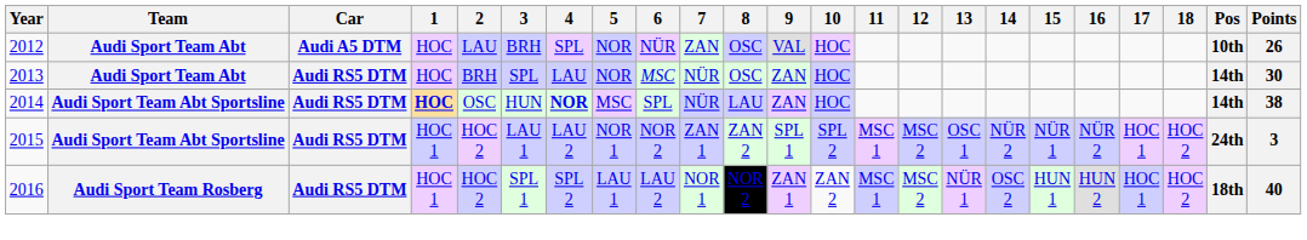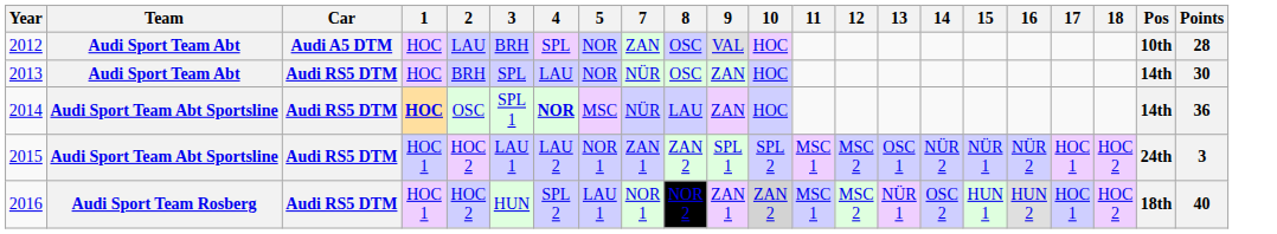- column: 6 | NÜR | MSC | SPL | NOR 2 | LAU 2
2012 | Points: 26 -> 28
2014 | 3: HUN -> SPL 1
2014 | Points: 38 -> 36
2016 | 3: SPL 1 -> HUN
2016 | 10: no background -> lightgrey background
